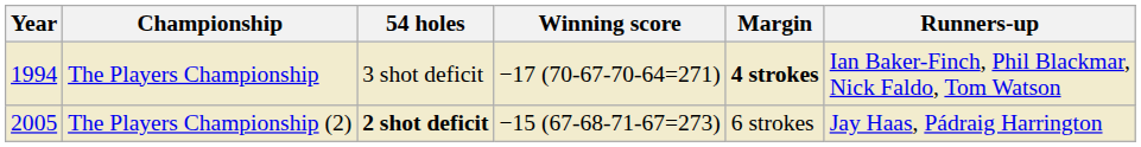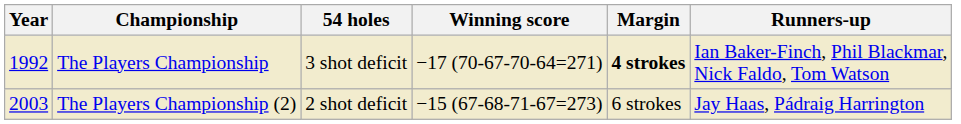The Players Championship | Year: 1994 -> 1992
The Players Championship (2) | Year: 2005 -> 2003
The Players Championship (2) | 54 holes: bold -> normal
